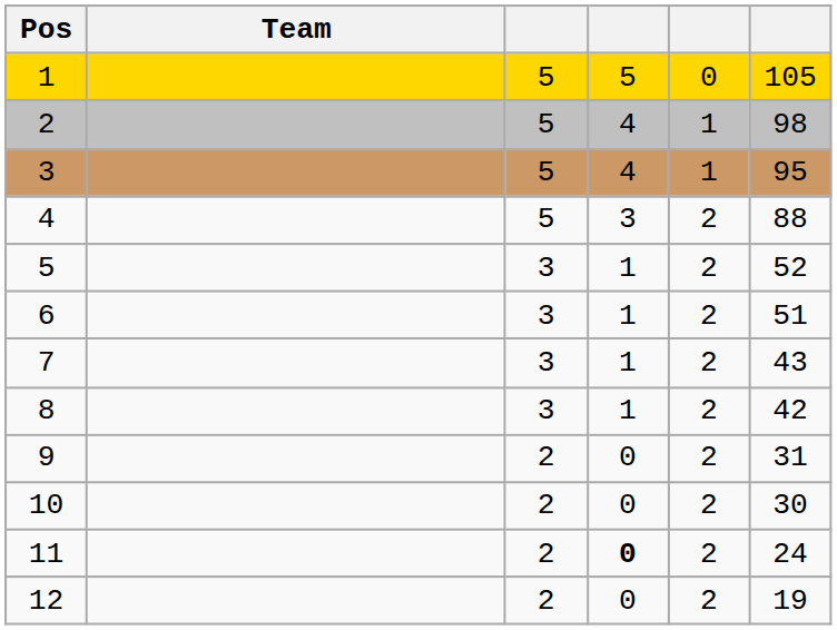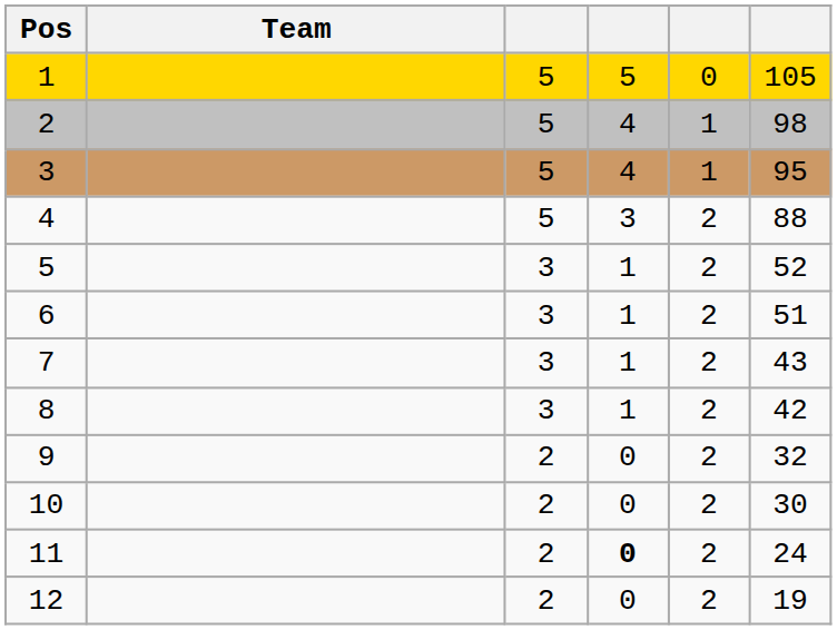9 | column 6: 31 -> 32
